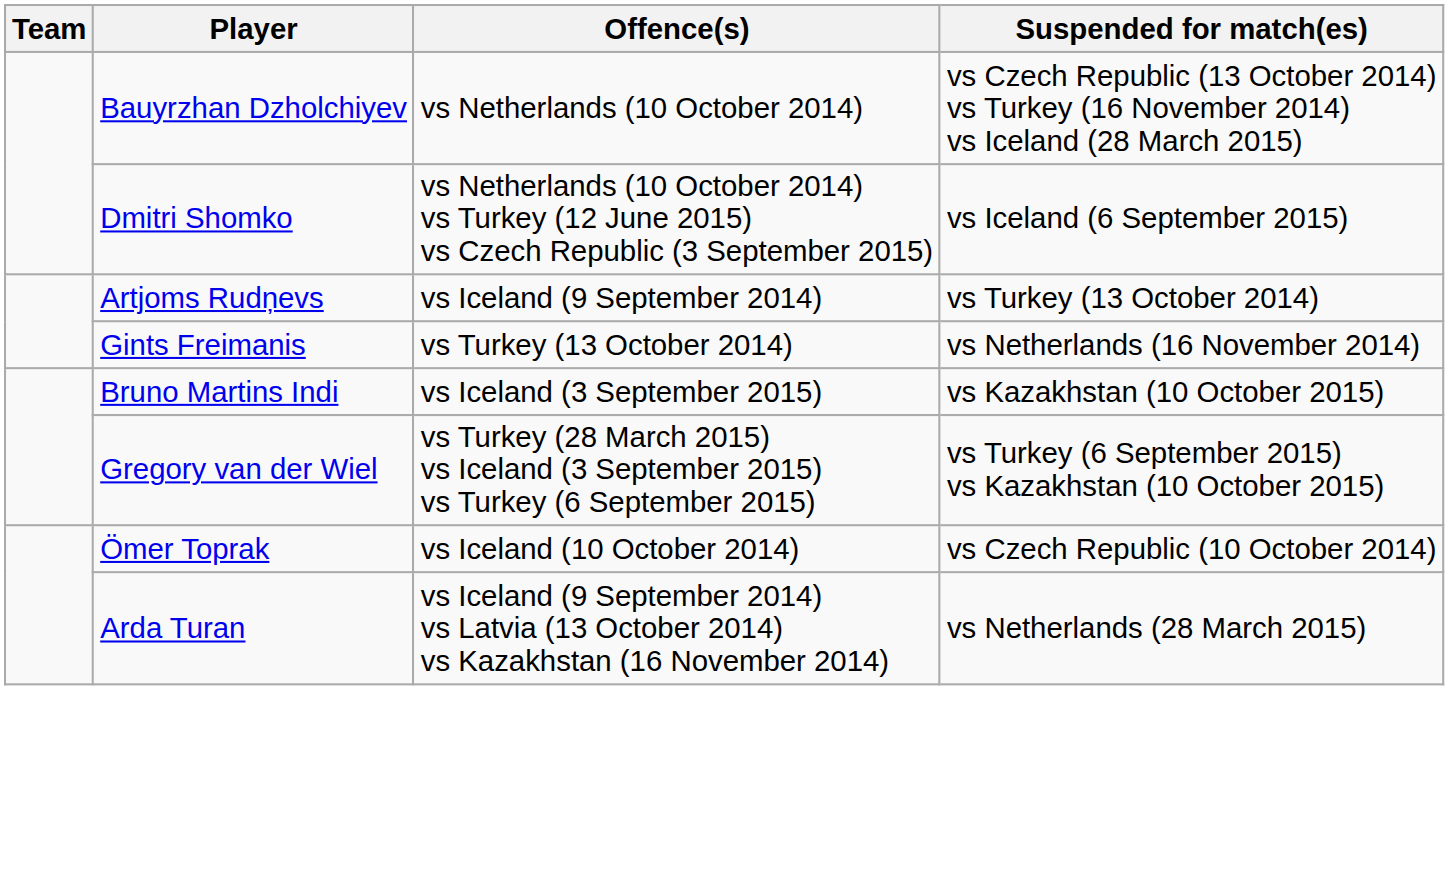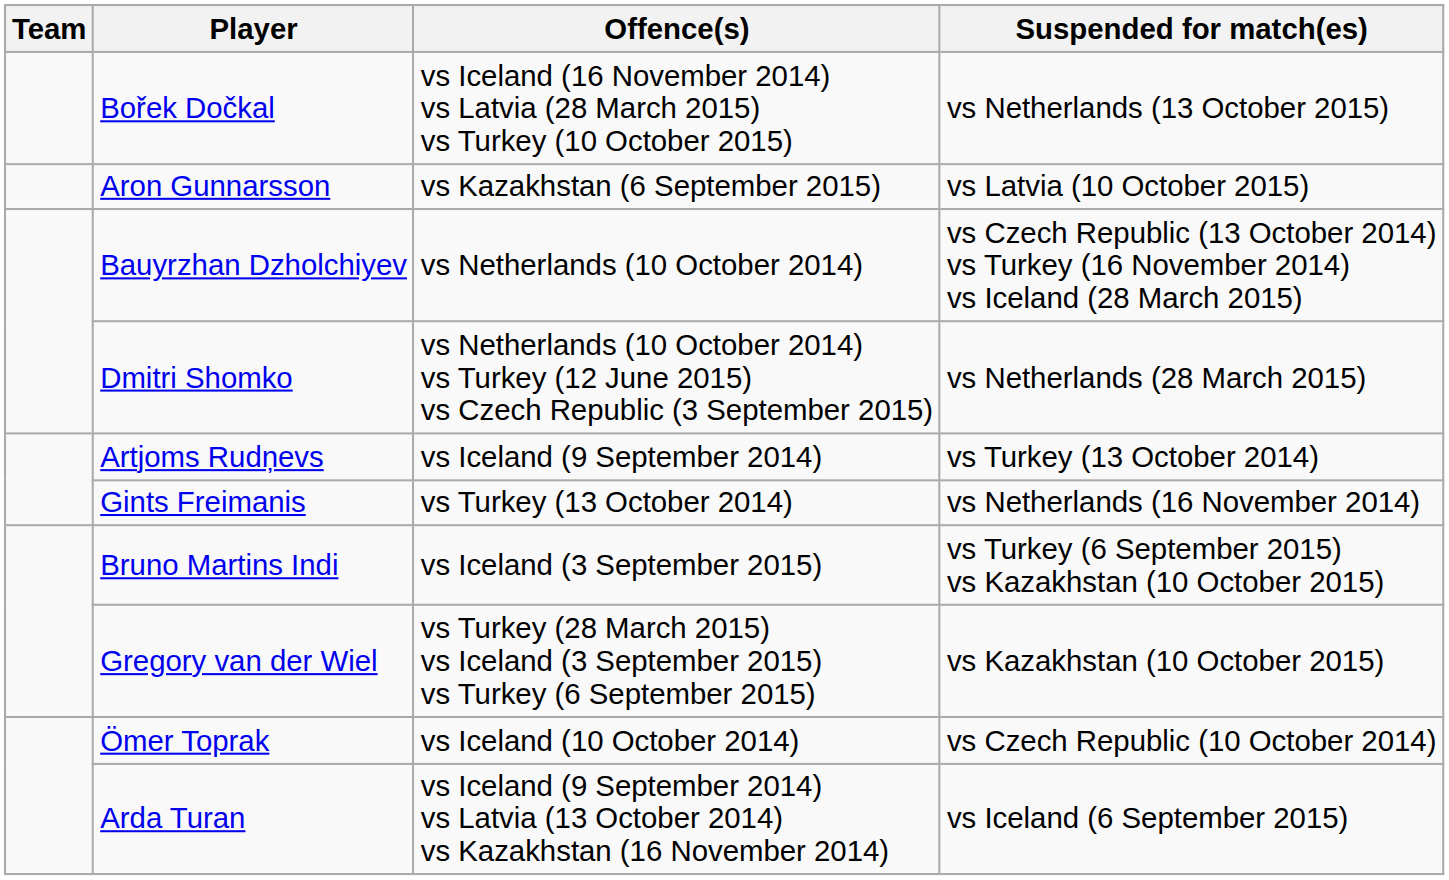+ row: Bořek Dočkal | vs Iceland (16 November 2014) vs Latvia (28 March 2015) vs Turkey (10 October 2015) | vs Netherlands (13 October 2015)
+ row: Aron Gunnarsson | vs Kazakhstan (6 September 2015) | vs Latvia (10 October 2015)
Dmitri Shomko | Suspended for match(es): vs Iceland (6 September 2015) -> vs Netherlands (28 March 2015)
Bruno Martins Indi | Suspended for match(es): vs Kazakhstan (10 October 2015) -> vs Turkey (6 September 2015) vs Kazakhstan (10 October 2015)
Gregory van der Wiel | Suspended for match(es): vs Turkey (6 September 2015) vs Kazakhstan (10 October 2015) -> vs Kazakhstan (10 October 2015)
Arda Turan | Suspended for match(es): vs Netherlands (28 March 2015) -> vs Iceland (6 September 2015)
